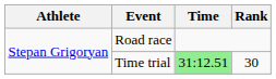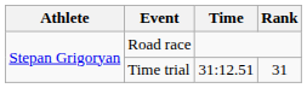Time trial | Time: lightgreen background -> no background
Time trial | Rank: 30 -> 31
